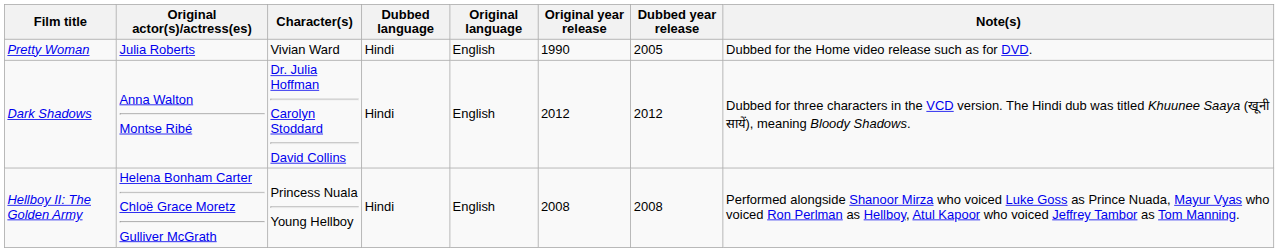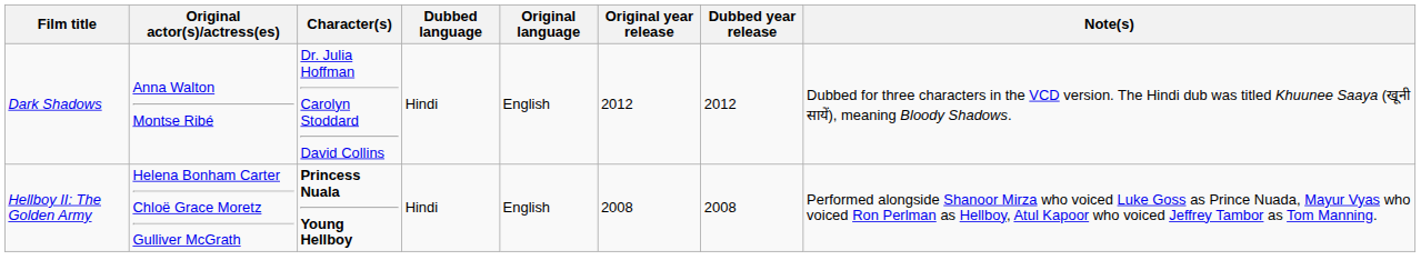- row: Pretty Woman | Julia Roberts | Vivian Ward | Hindi | English | 1990 | 2005 | Dubbed for the Home video release such as for DVD.
Hellboy II: The Golden Army | Character(s): normal -> bold
